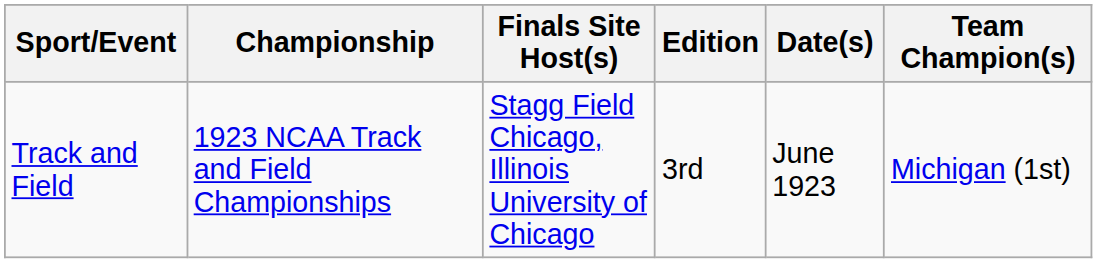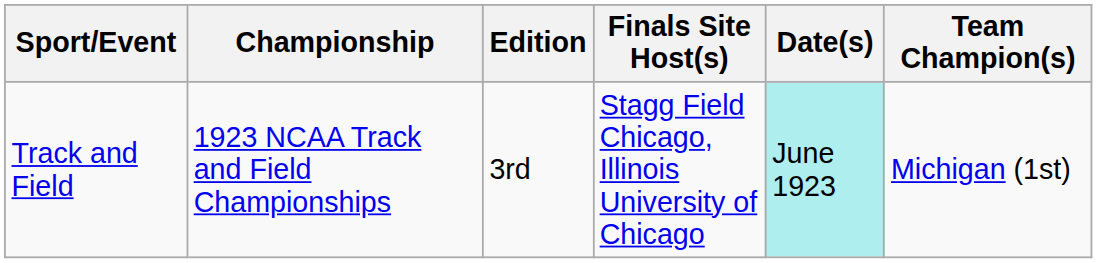columns swapped: Edition <-> Finals Site Host(s)
Track and Field | Date(s): no background -> paleturquoise background
